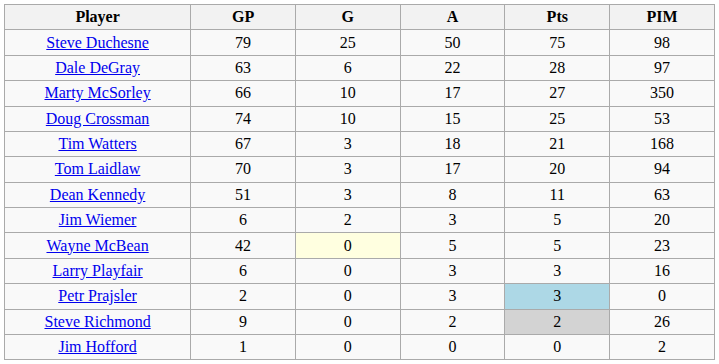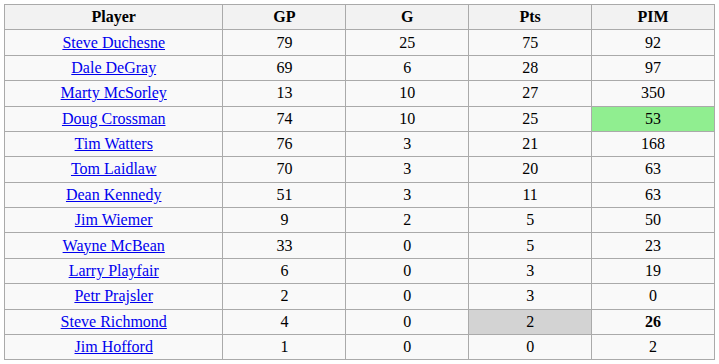- column: A | 50 | 22 | 17 | 15 | 18 | 17 | 8 | 3 | 5 | 3 | 3 | 2 | 0
Steve Duchesne | PIM: 98 -> 92
Dale DeGray | GP: 63 -> 69
Marty McSorley | GP: 66 -> 13
Doug Crossman | PIM: no background -> lightgreen background
Tim Watters | GP: 67 -> 76
Tom Laidlaw | PIM: 94 -> 63
Jim Wiemer | GP: 6 -> 9
Jim Wiemer | PIM: 20 -> 50
Wayne McBean | GP: 42 -> 33
Wayne McBean | G: lightyellow background -> no background
Larry Playfair | PIM: 16 -> 19
Petr Prajsler | Pts: lightblue background -> no background
Steve Richmond | GP: 9 -> 4
Steve Richmond | PIM: normal -> bold
